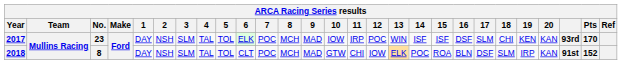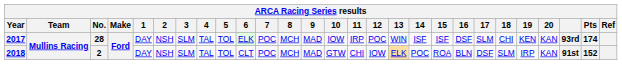2017 | No.: 23 -> 28
2017 | Pts: 170 -> 174
2018 | No.: 8 -> 2
